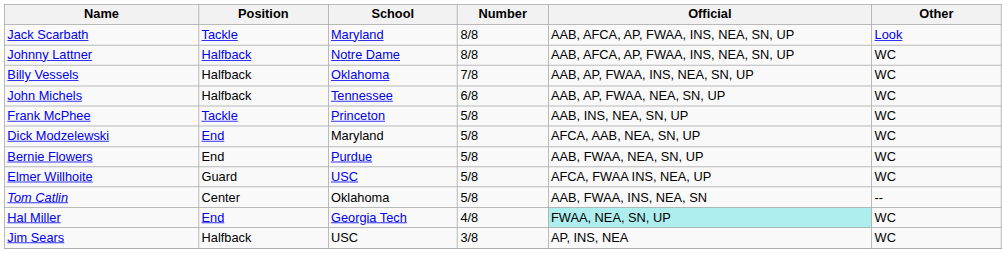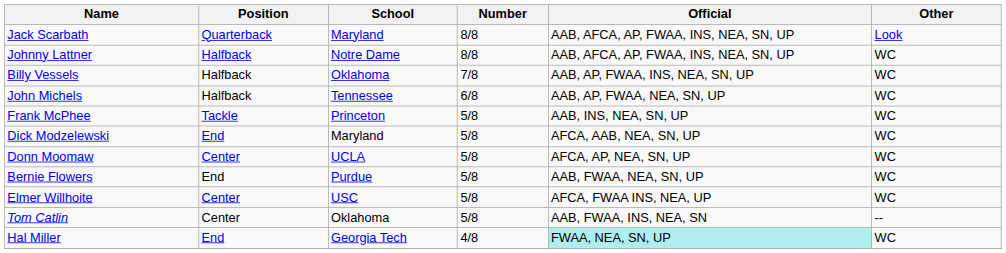Jack Scarbath | Position: Tackle -> Quarterback
+ row: Donn Moomaw | Center | UCLA | 5/8 | AFCA, AP, NEA, SN, UP | WC
Elmer Willhoite | Position: Guard -> Center
- row: Jim Sears | Halfback | USC | 3/8 | AP, INS, NEA | WC
